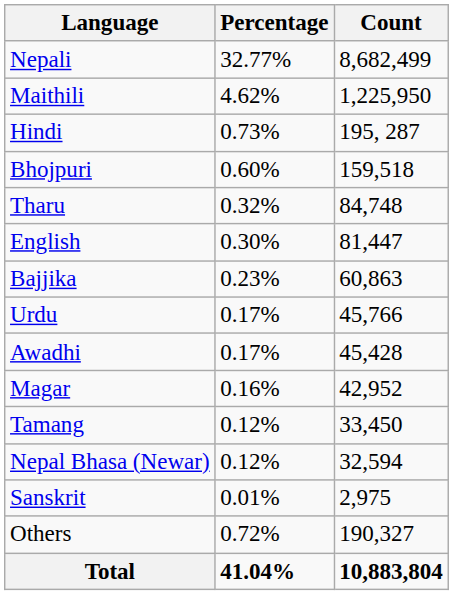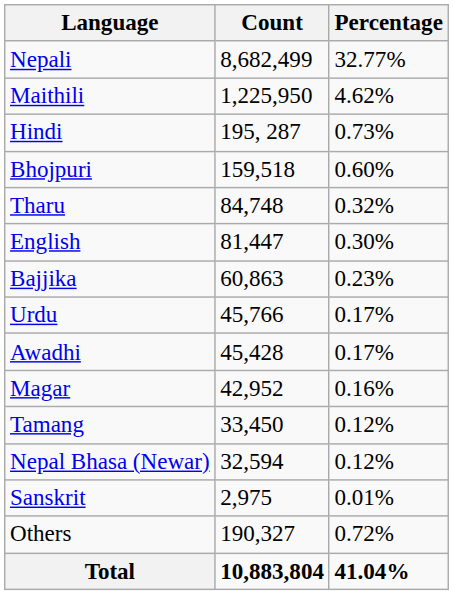columns swapped: Count <-> Percentage
